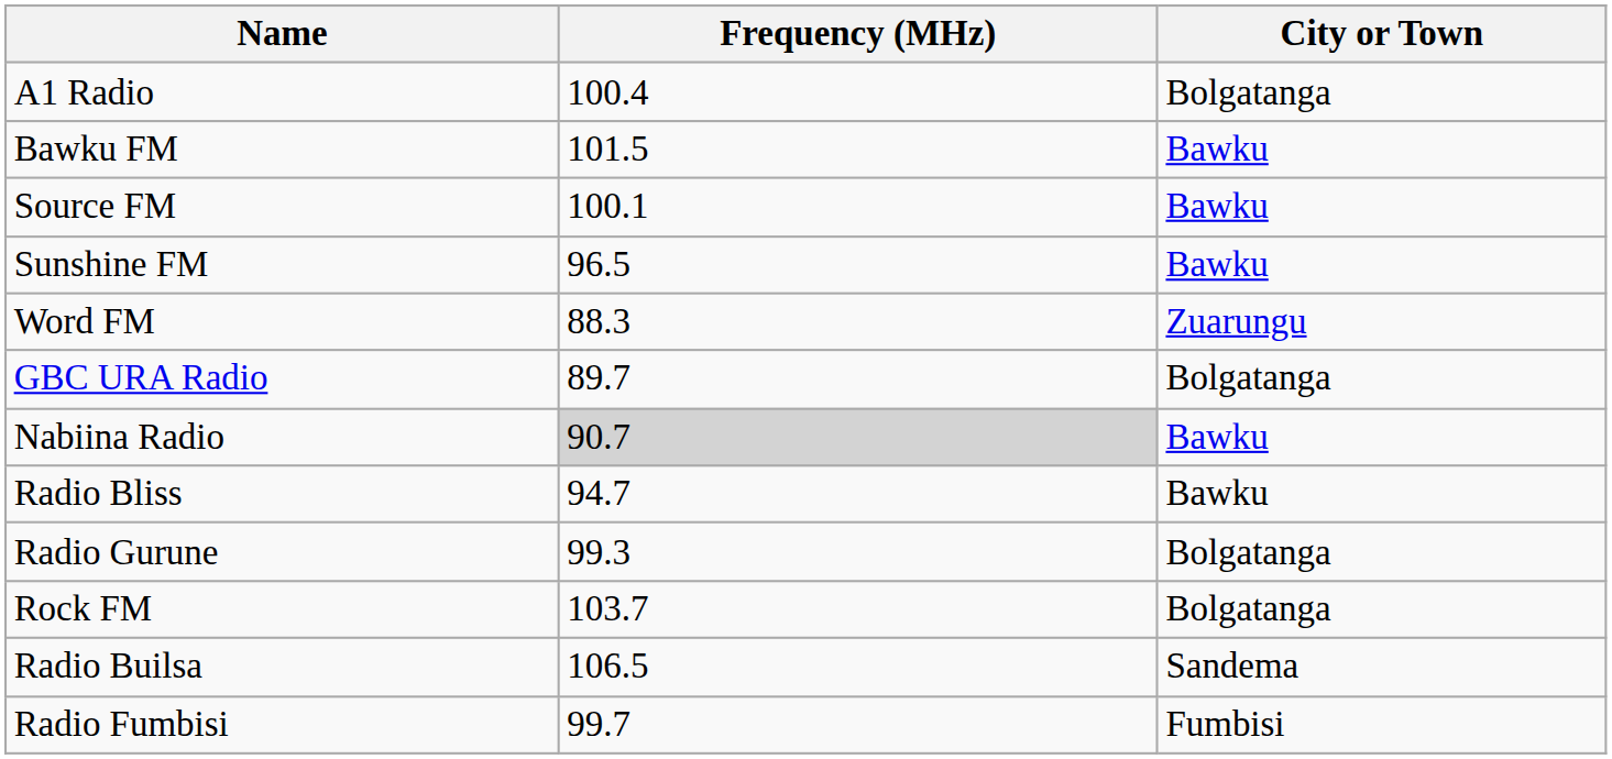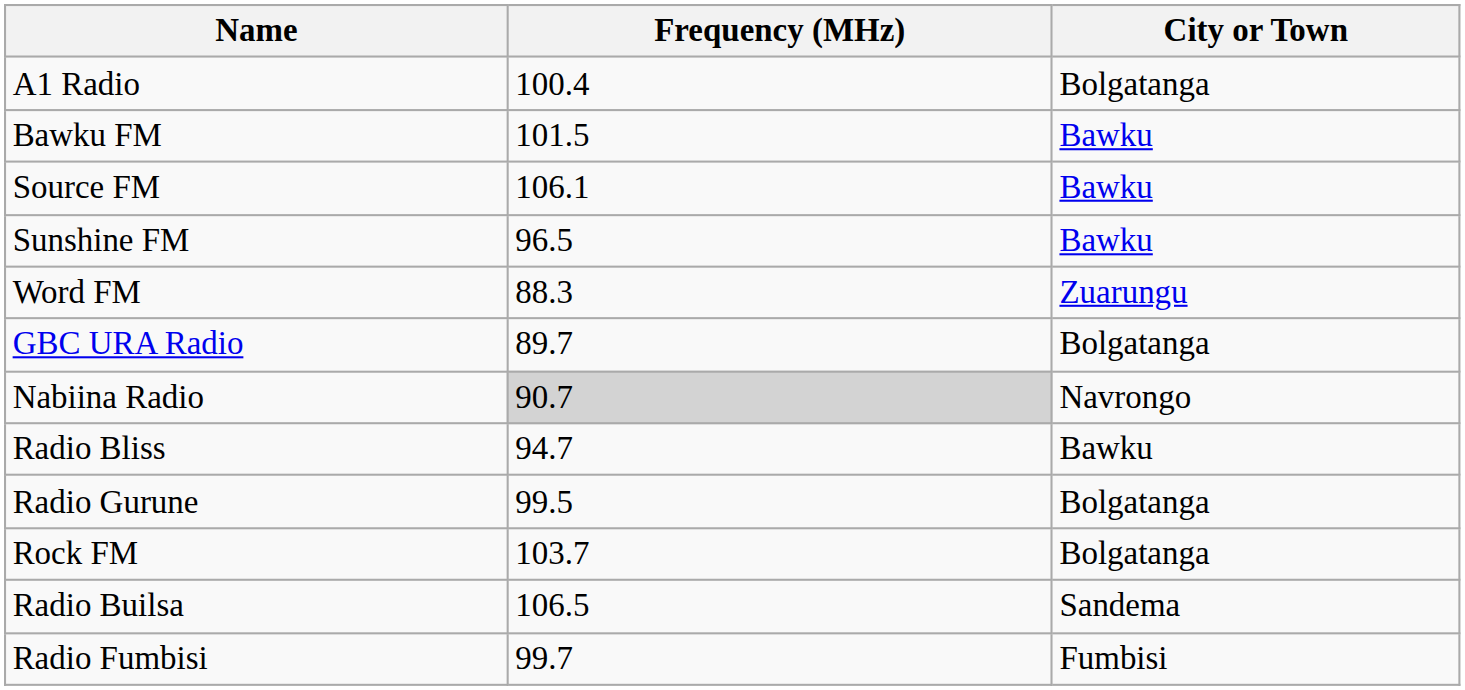Source FM | Frequency (MHz): 100.1 -> 106.1
Nabiina Radio | City or Town: Bawku -> Navrongo
Radio Gurune | Frequency (MHz): 99.3 -> 99.5
